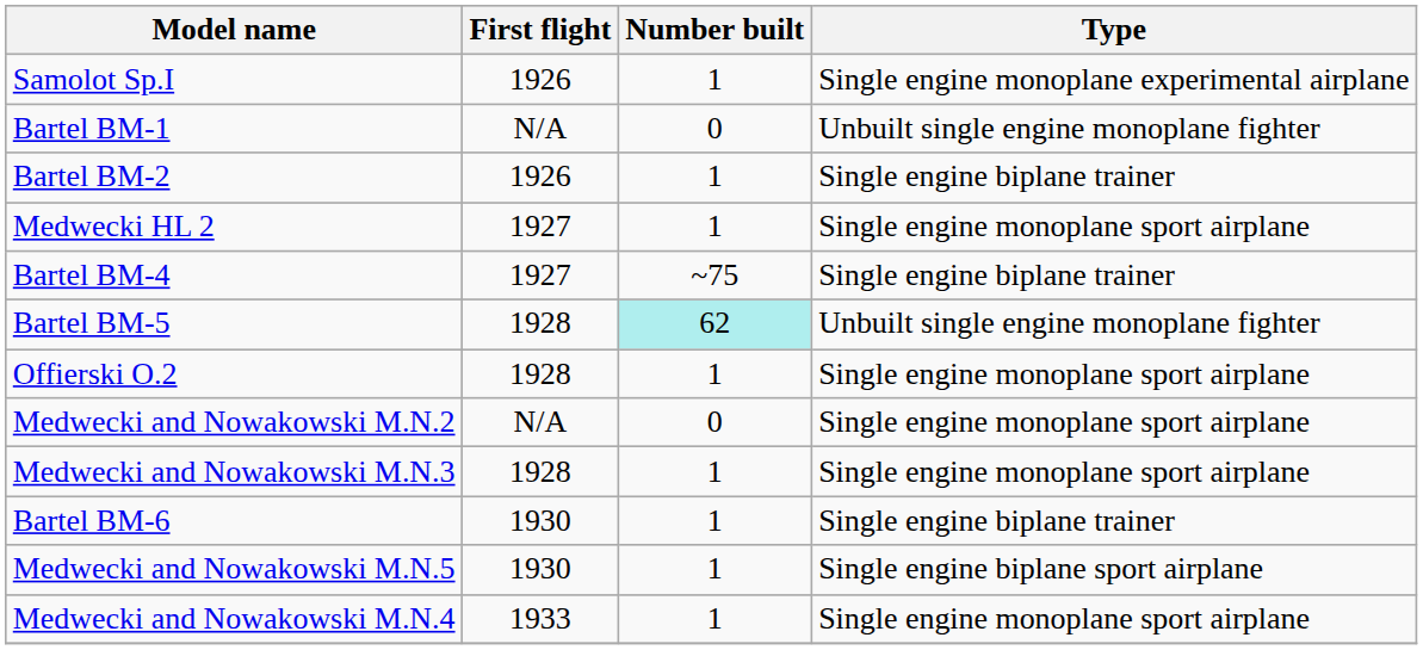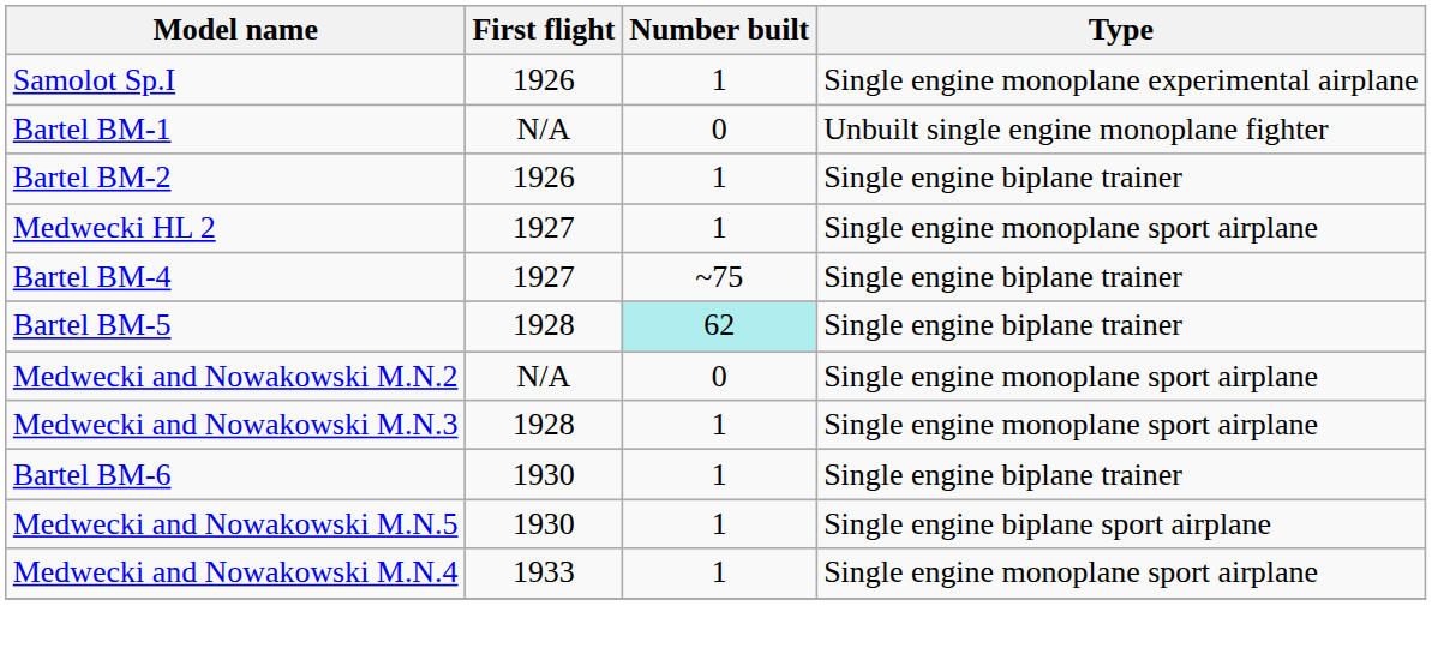Bartel BM-5 | Type: Unbuilt single engine monoplane fighter -> Single engine biplane trainer
- row: Offierski O.2 | 1928 | 1 | Single engine monoplane sport airplane
